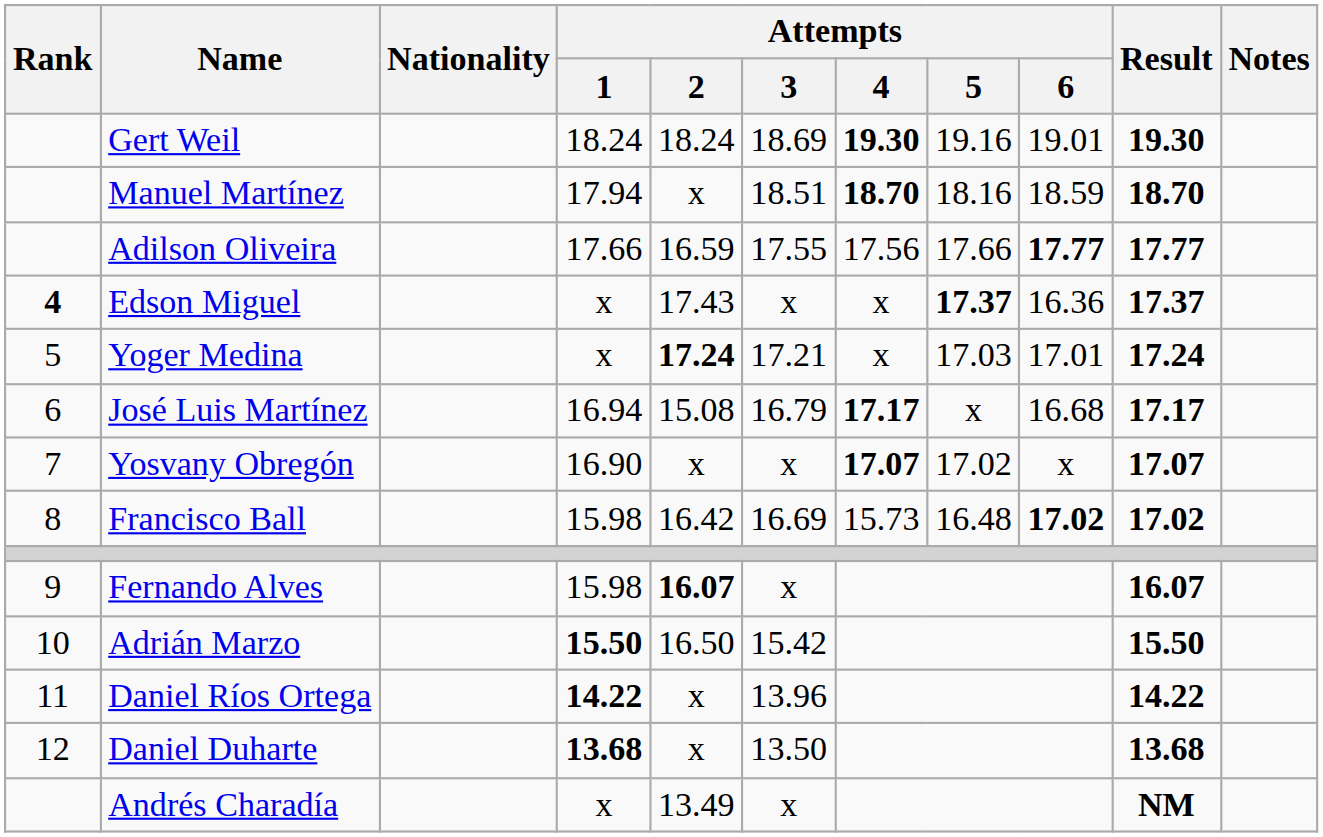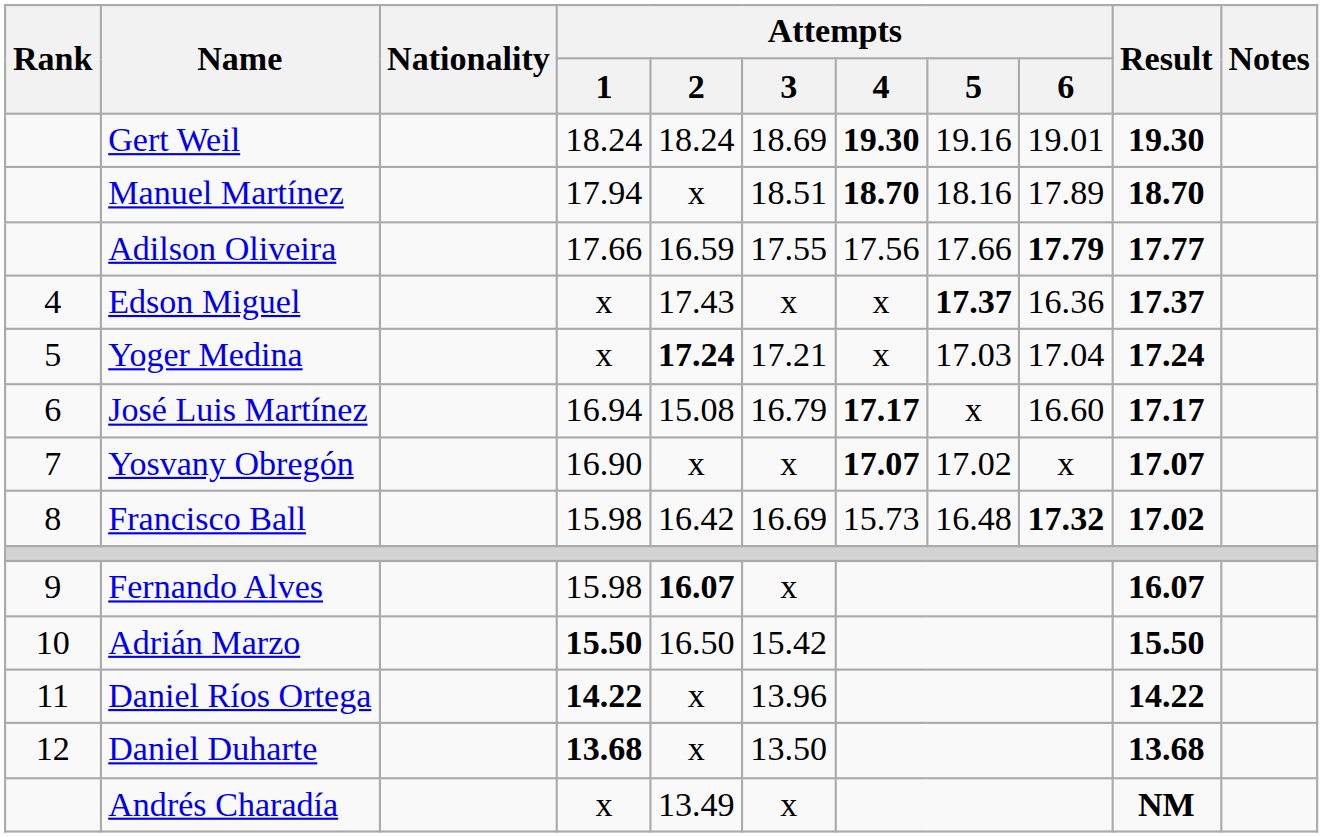Manuel Martínez | Attempts / 6: 18.59 -> 17.89
Adilson Oliveira | Attempts / 6: 17.77 -> 17.79
Edson Miguel | Rank: bold -> normal
Yoger Medina | Attempts / 6: 17.01 -> 17.04
José Luis Martínez | Attempts / 6: 16.68 -> 16.60
Francisco Ball | Attempts / 6: 17.02 -> 17.32
